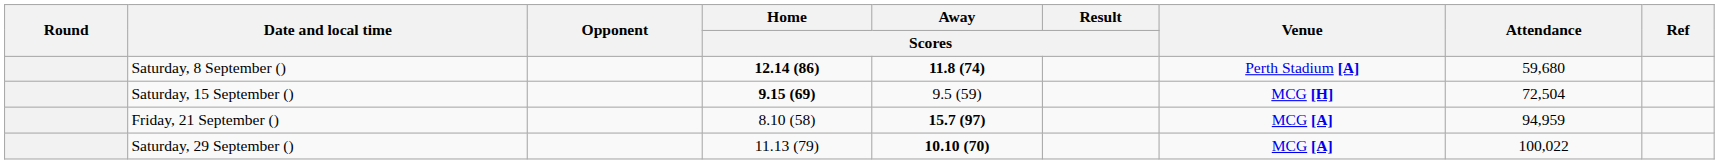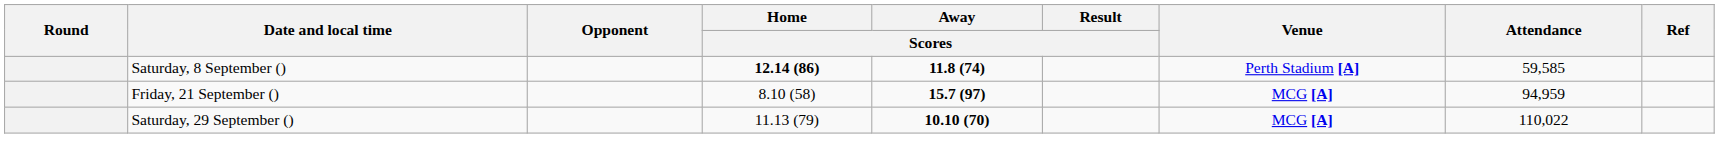Saturday, 8 September () | Attendance: 59,680 -> 59,585
- row: Saturday, 15 September () | 9.15 (69) | 9.5 (59) | MCG [H] | 72,504
Saturday, 29 September () | Attendance: 100,022 -> 110,022
